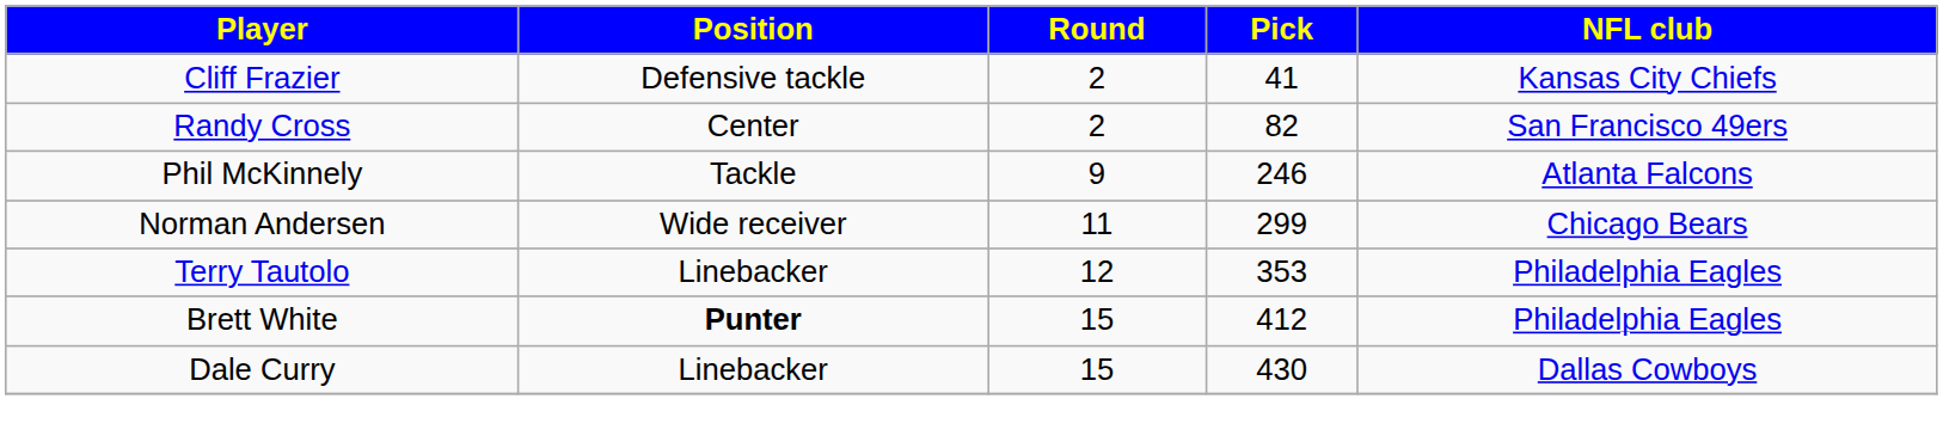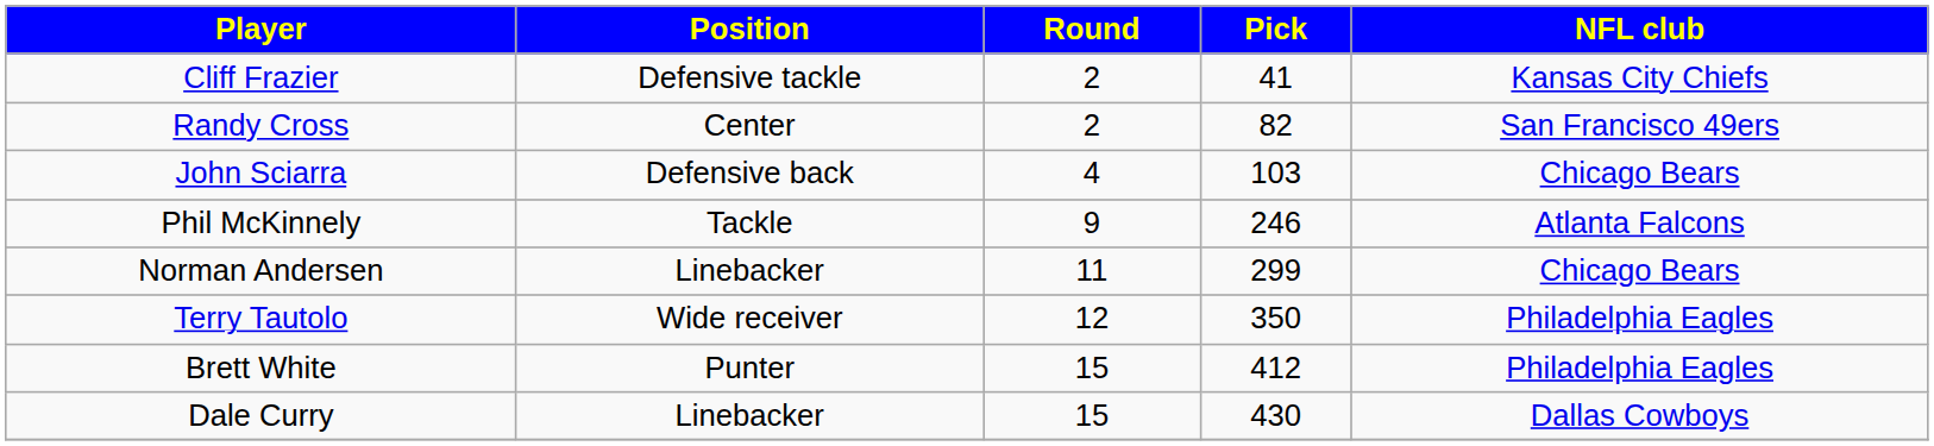+ row: John Sciarra | Defensive back | 4 | 103 | Chicago Bears
Norman Andersen | Position: Wide receiver -> Linebacker
Terry Tautolo | Position: Linebacker -> Wide receiver
Terry Tautolo | Pick: 353 -> 350
Brett White | Position: bold -> normal
